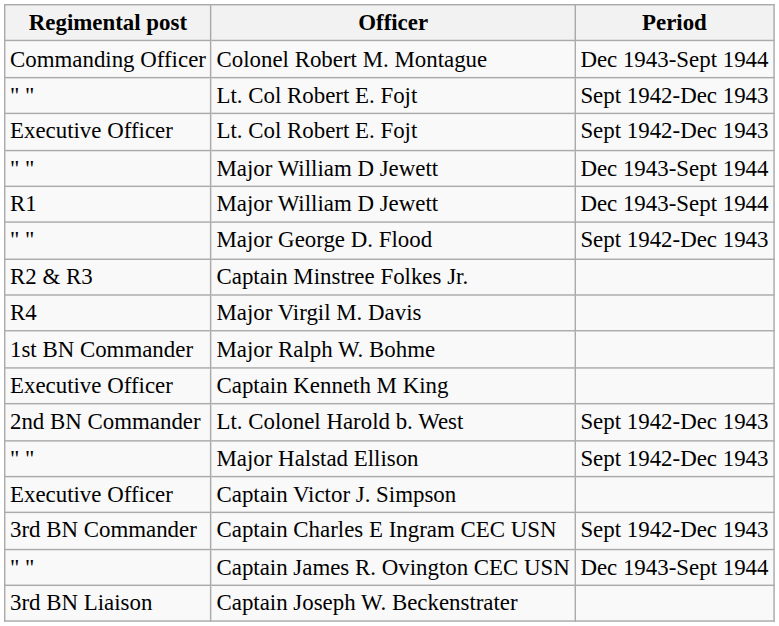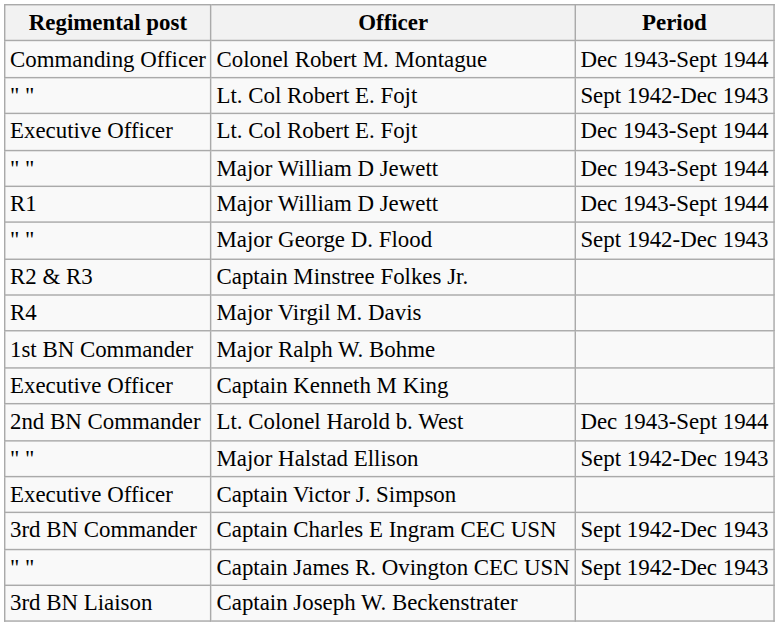Executive Officer / Lt. Col Robert E. Fojt | Period: Sept 1942-Dec 1943 -> Dec 1943-Sept 1944
Lt. Colonel Harold b. West | Period: Sept 1942-Dec 1943 -> Dec 1943-Sept 1944
Captain James R. Ovington CEC USN | Period: Dec 1943-Sept 1944 -> Sept 1942-Dec 1943
